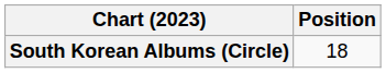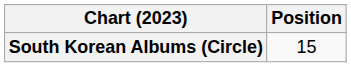South Korean Albums (Circle) | Position: 18 -> 15
